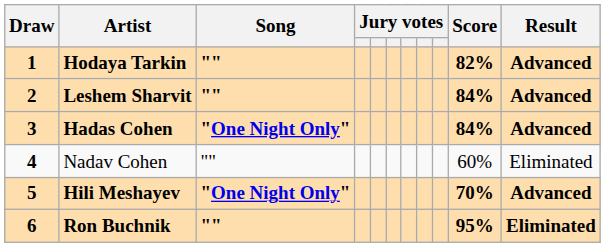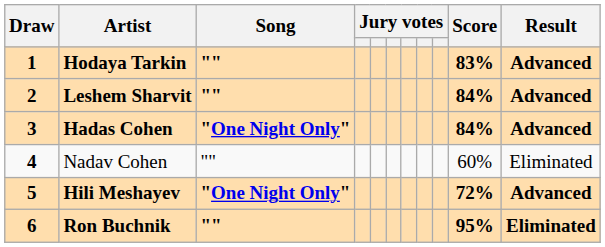Hodaya Tarkin | Score: 82% -> 83%
Hili Meshayev | Score: 70% -> 72%
